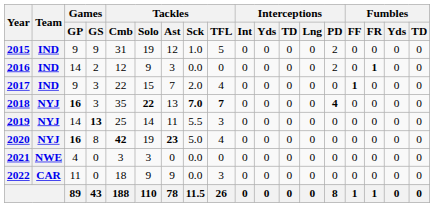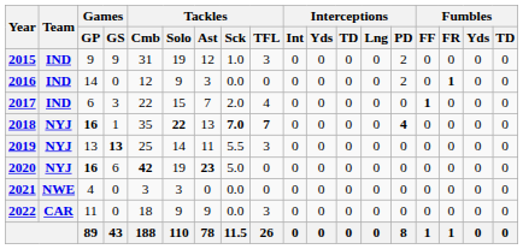2015 | Tackles / TFL: 5 -> 3
2016 | Games / GS: 2 -> 0
2017 | Games / GP: 9 -> 6
2018 | Games / GS: 3 -> 1
2019 | Games / GP: 14 -> 13
2020 | Games / GS: 8 -> 6
2020 | Tackles / TFL: 4 -> 0
